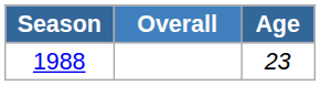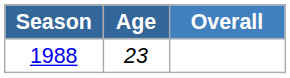columns swapped: Age <-> Overall
